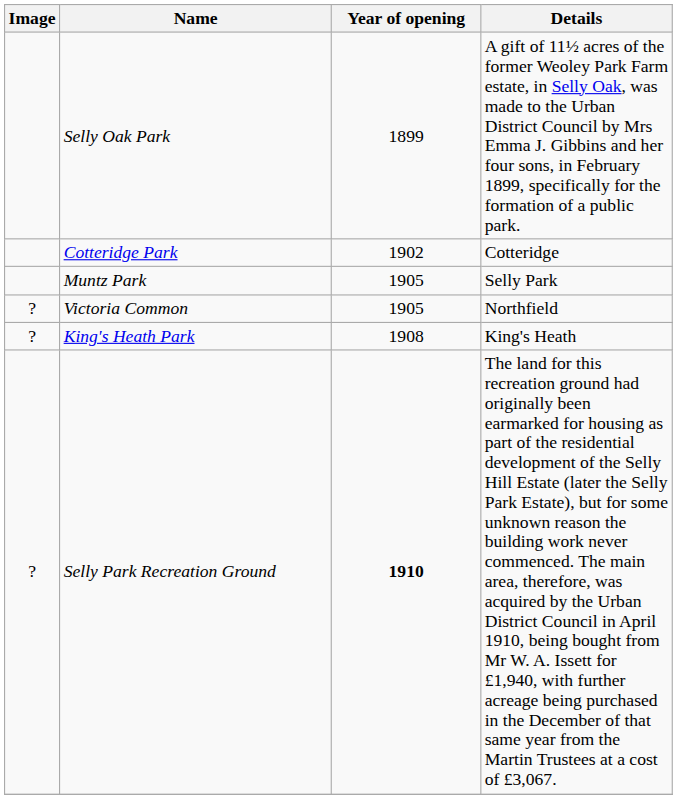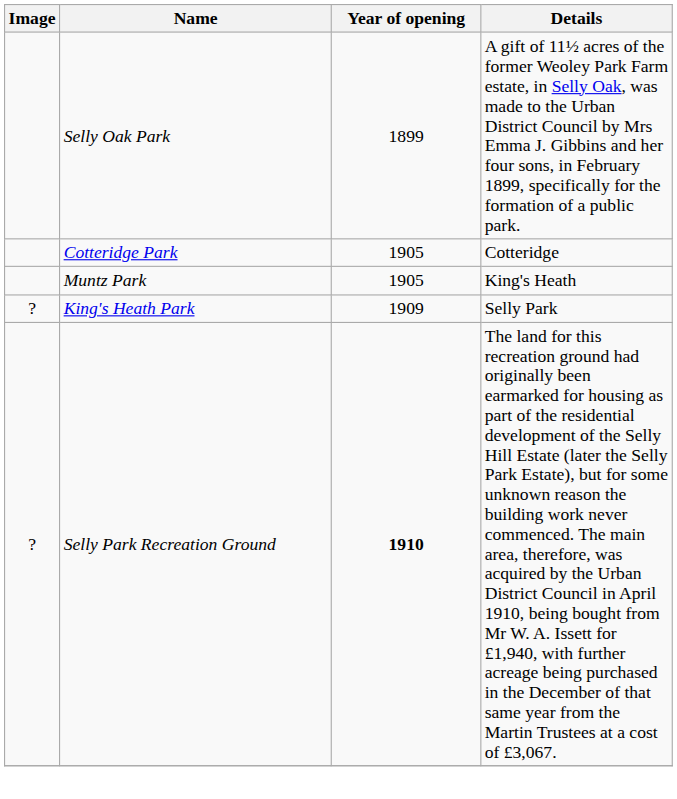Cotteridge Park | Year of opening: 1902 -> 1905
Muntz Park | Details: Selly Park -> King's Heath
- row: ? | Victoria Common | 1905 | Northfield
King's Heath Park | Year of opening: 1908 -> 1909
King's Heath Park | Details: King's Heath -> Selly Park
